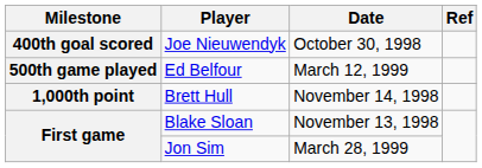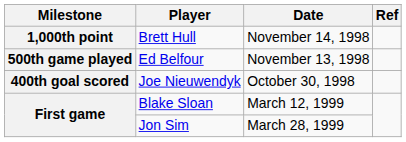rows swapped: Joe Nieuwendyk <-> Brett Hull
Ed Belfour | Date: March 12, 1999 -> November 13, 1998
Blake Sloan | Date: November 13, 1998 -> March 12, 1999
